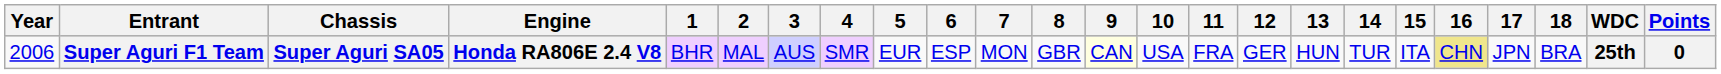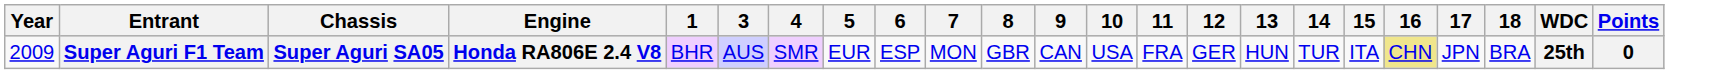- column: 2 | MAL
Super Aguri F1 Team | Year: 2006 -> 2009
Super Aguri F1 Team | 9: lightyellow background -> no background
